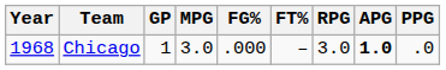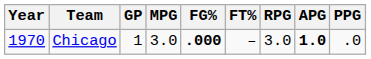Chicago | Year: 1968 -> 1970
Chicago | FG%: normal -> bold
